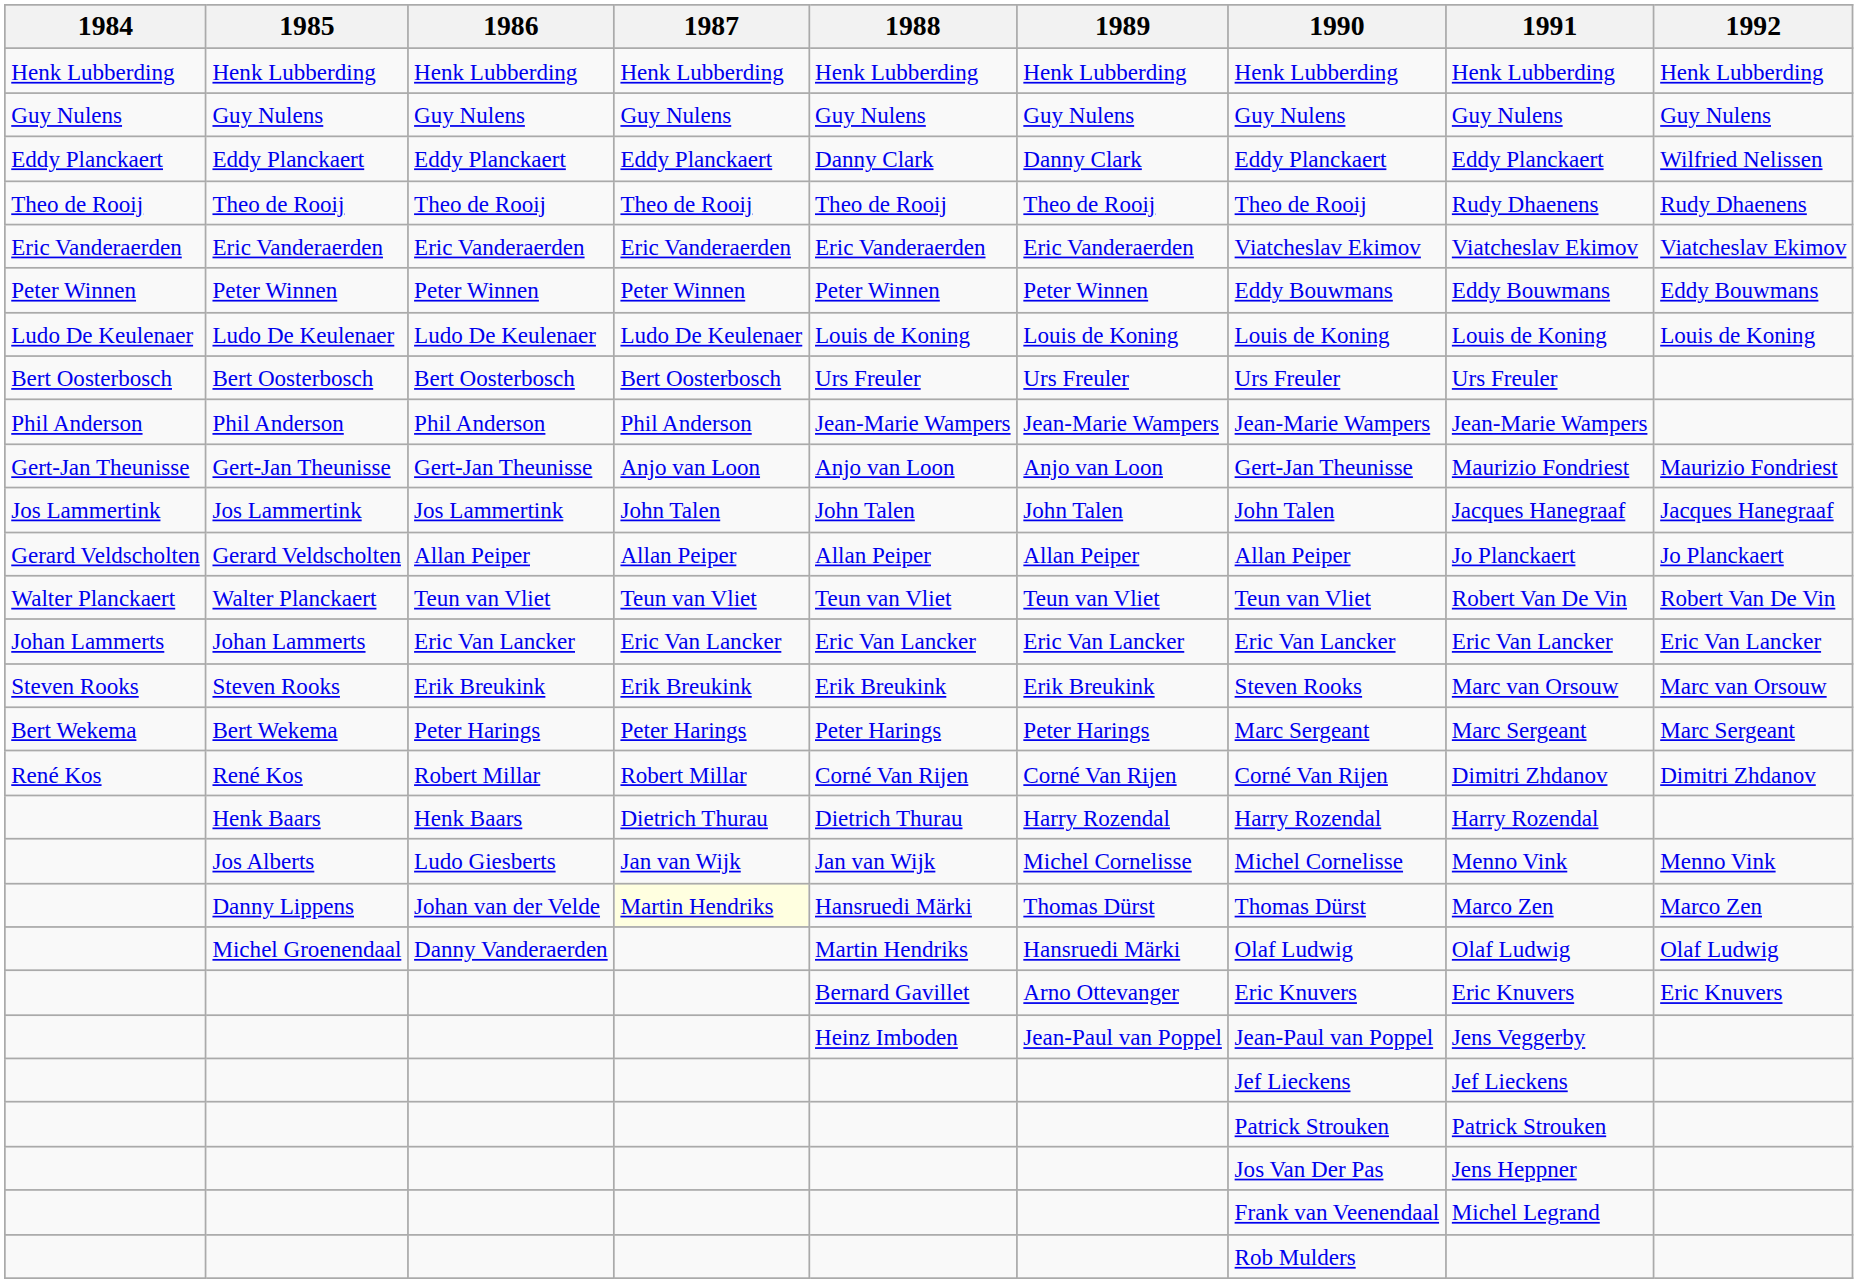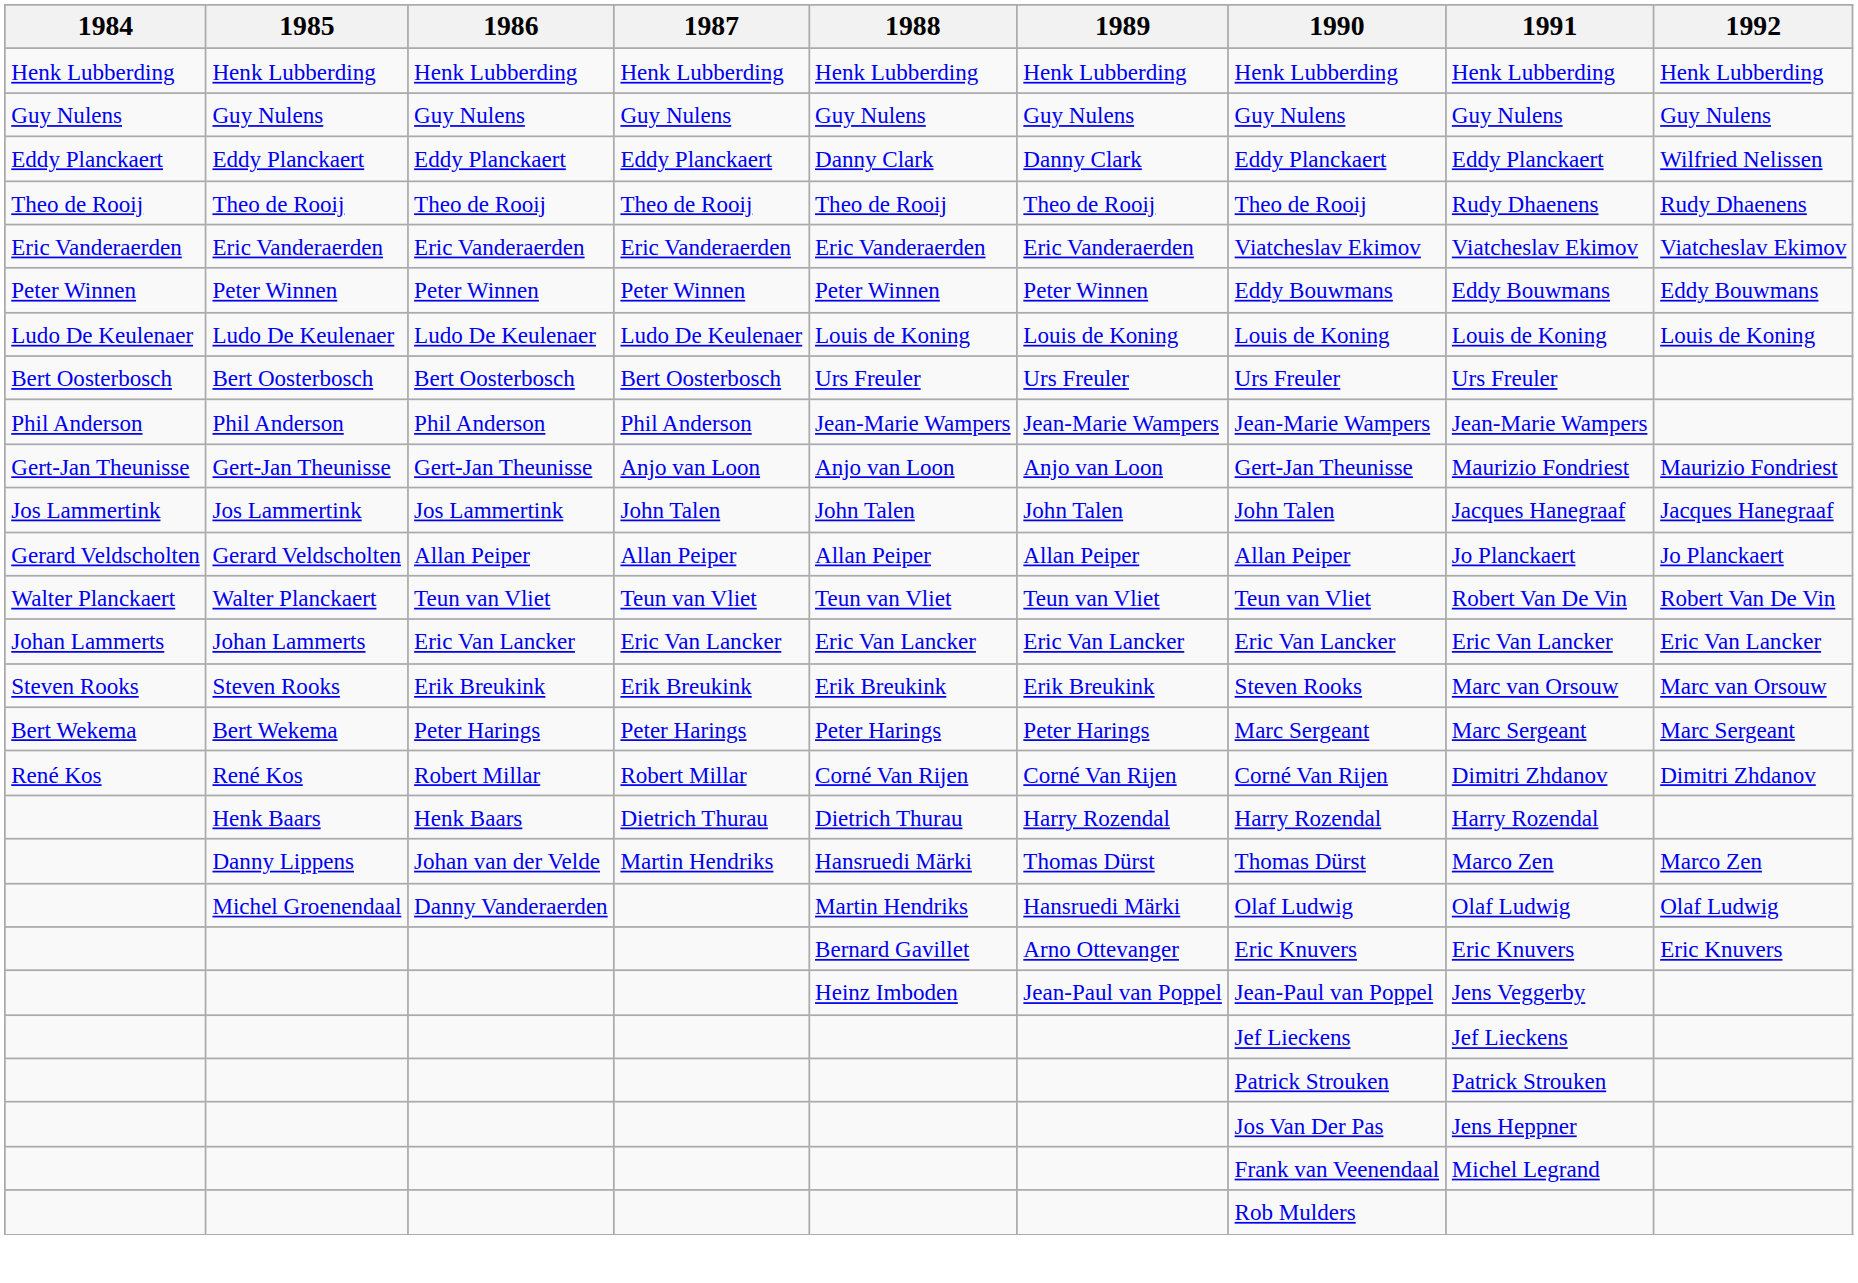- row: Jos Alberts | Ludo Giesberts | Jan van Wijk | Jan van Wijk | Michel Cornelisse | Michel Cornelisse | Menno Vink | Menno Vink
Danny Lippens | 1987: lightyellow background -> no background
